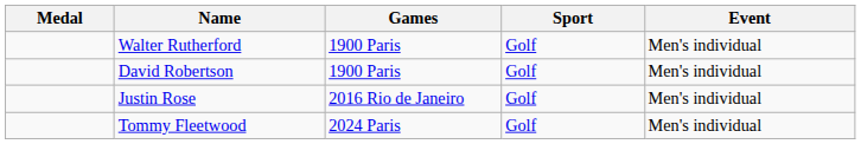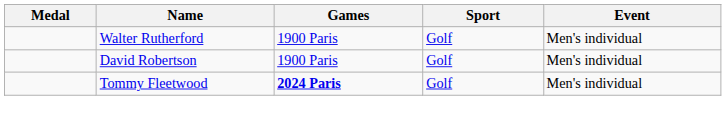- row: Justin Rose | 2016 Rio de Janeiro | Golf | Men's individual
Tommy Fleetwood | Games: normal -> bold
